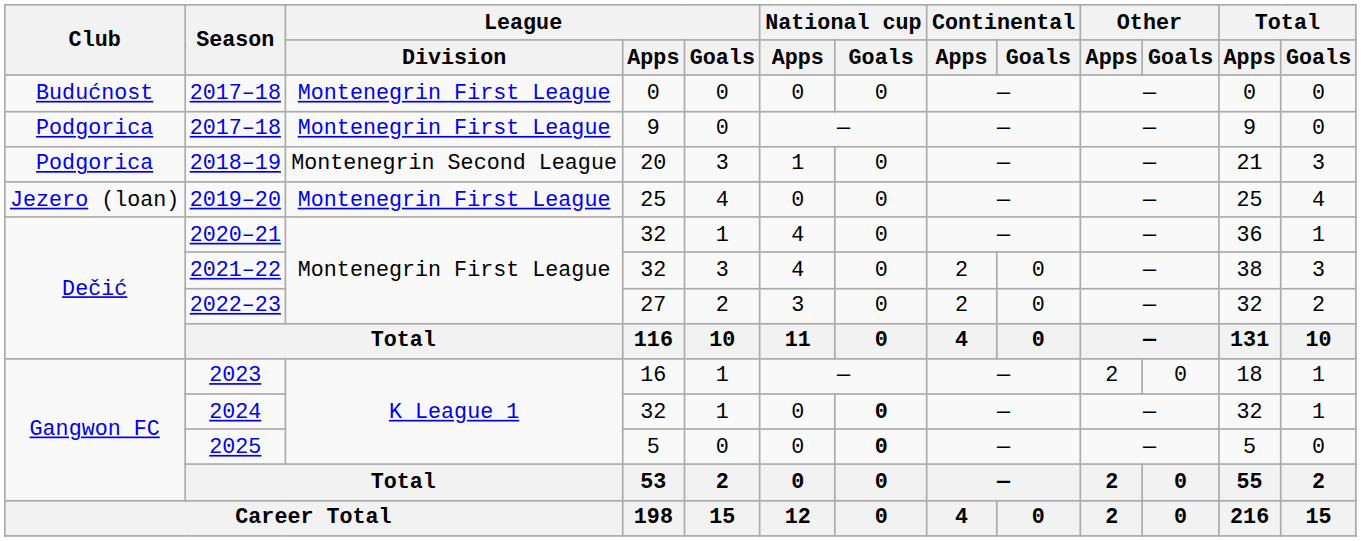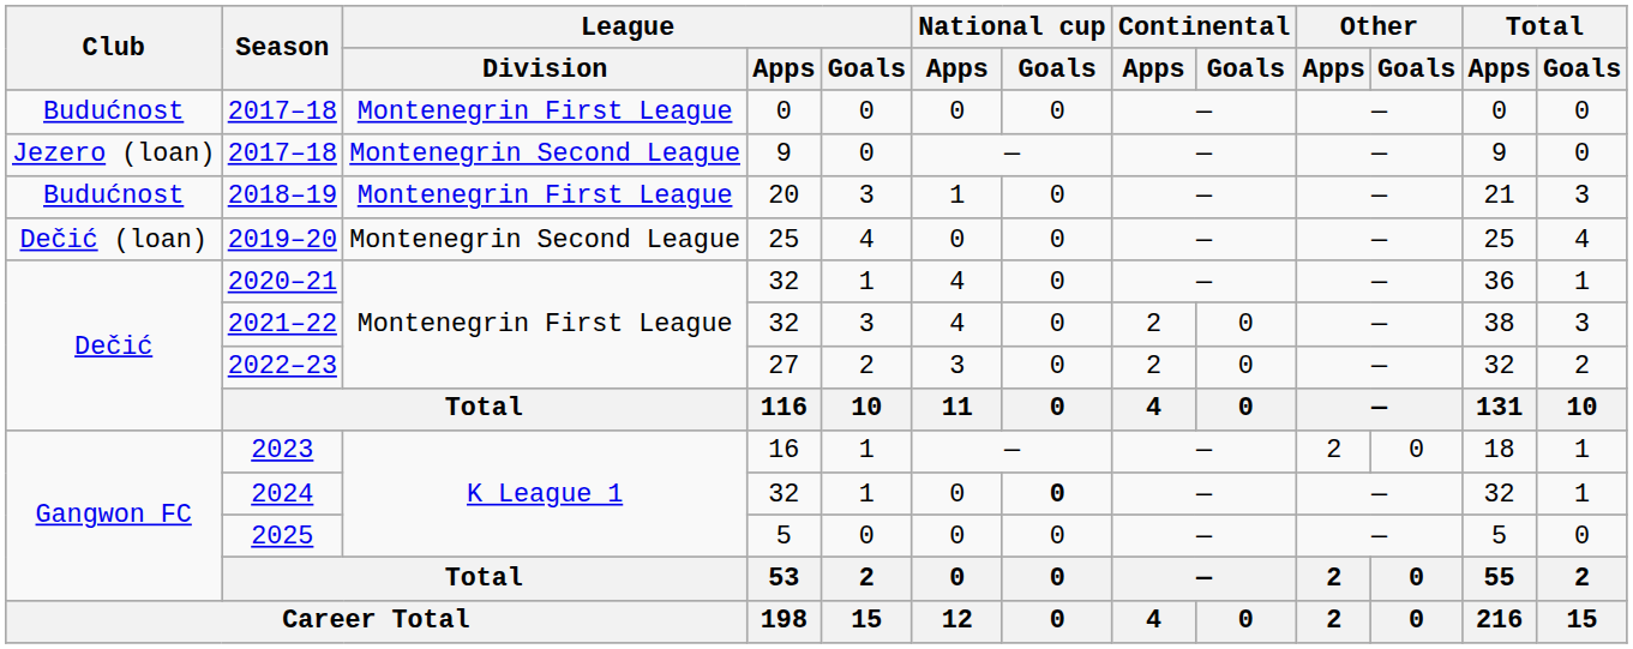2017–18 / 9 | Club: Podgorica -> Jezero (loan)
2017–18 / 9 | League / Division: Montenegrin First League -> Montenegrin Second League
2018–19 | Club: Podgorica -> Budućnost
2018–19 | League / Division: Montenegrin Second League -> Montenegrin First League
2019–20 | Club: Jezero (loan) -> Dečić (loan)
2019–20 | League / Division: Montenegrin First League -> Montenegrin Second League
2025 | National cup / Goals: bold -> normal
